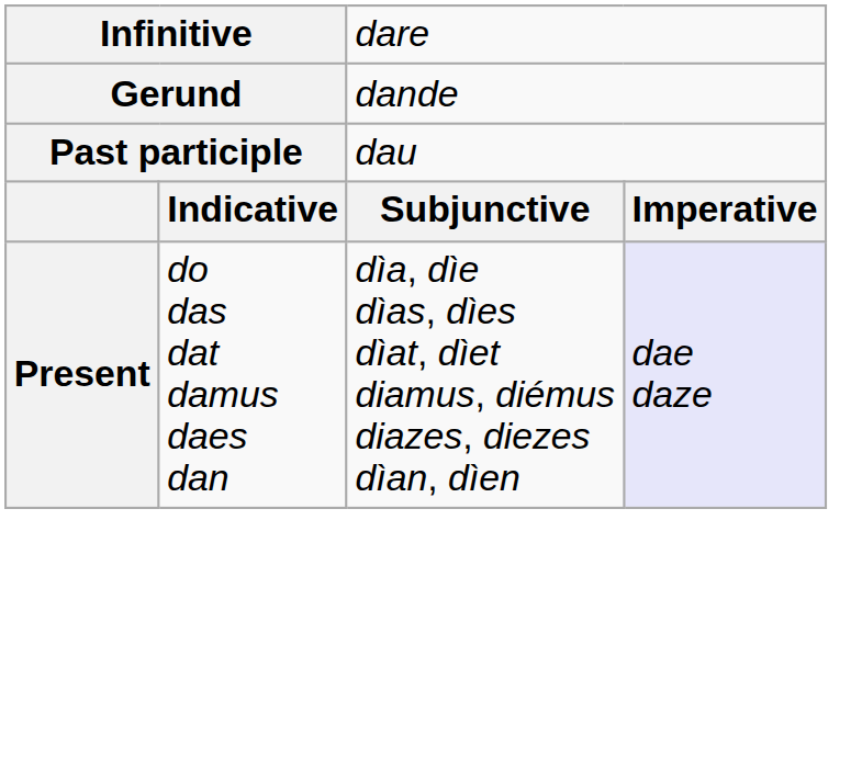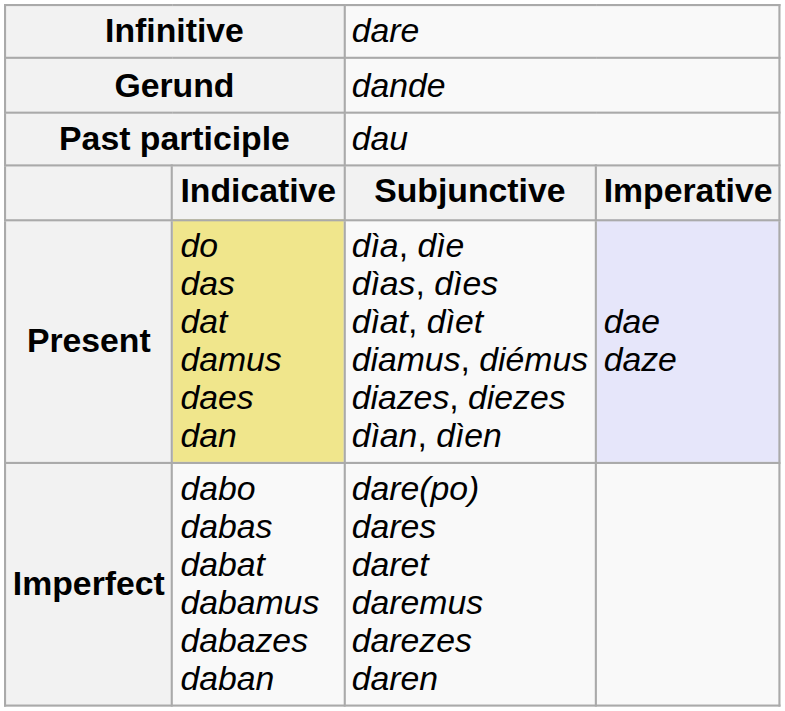Present | column 2: no background -> khaki background
+ row: Imperfect | dabo dabas dabat dabamus dabazes daban | dare(po) dares daret daremus darezes daren
